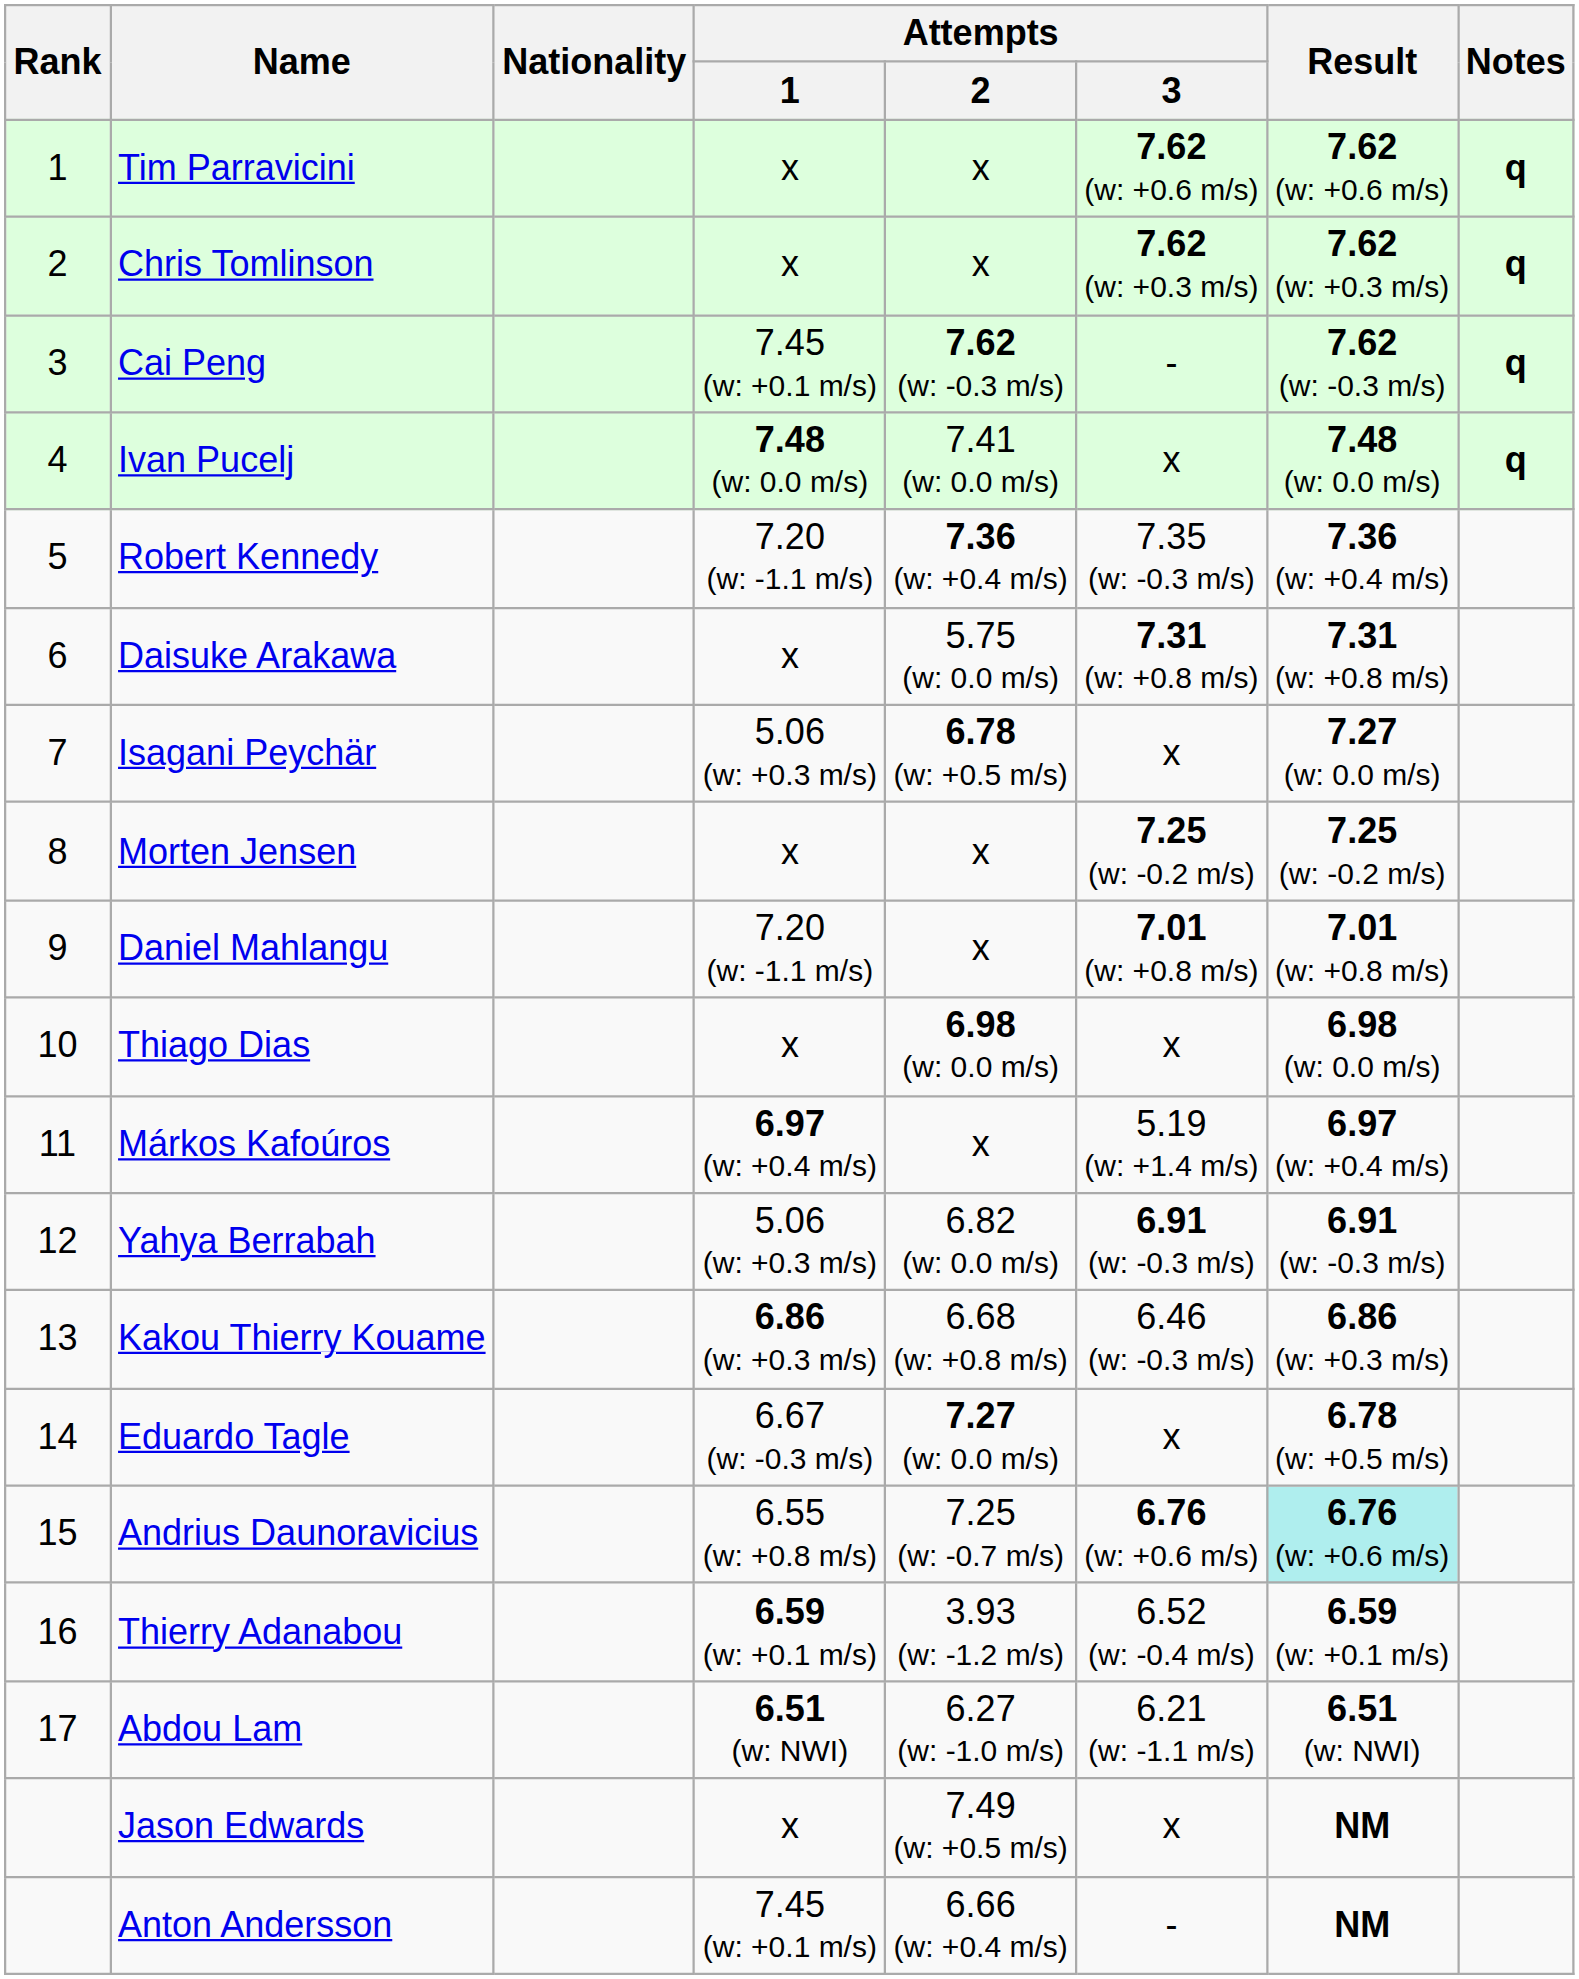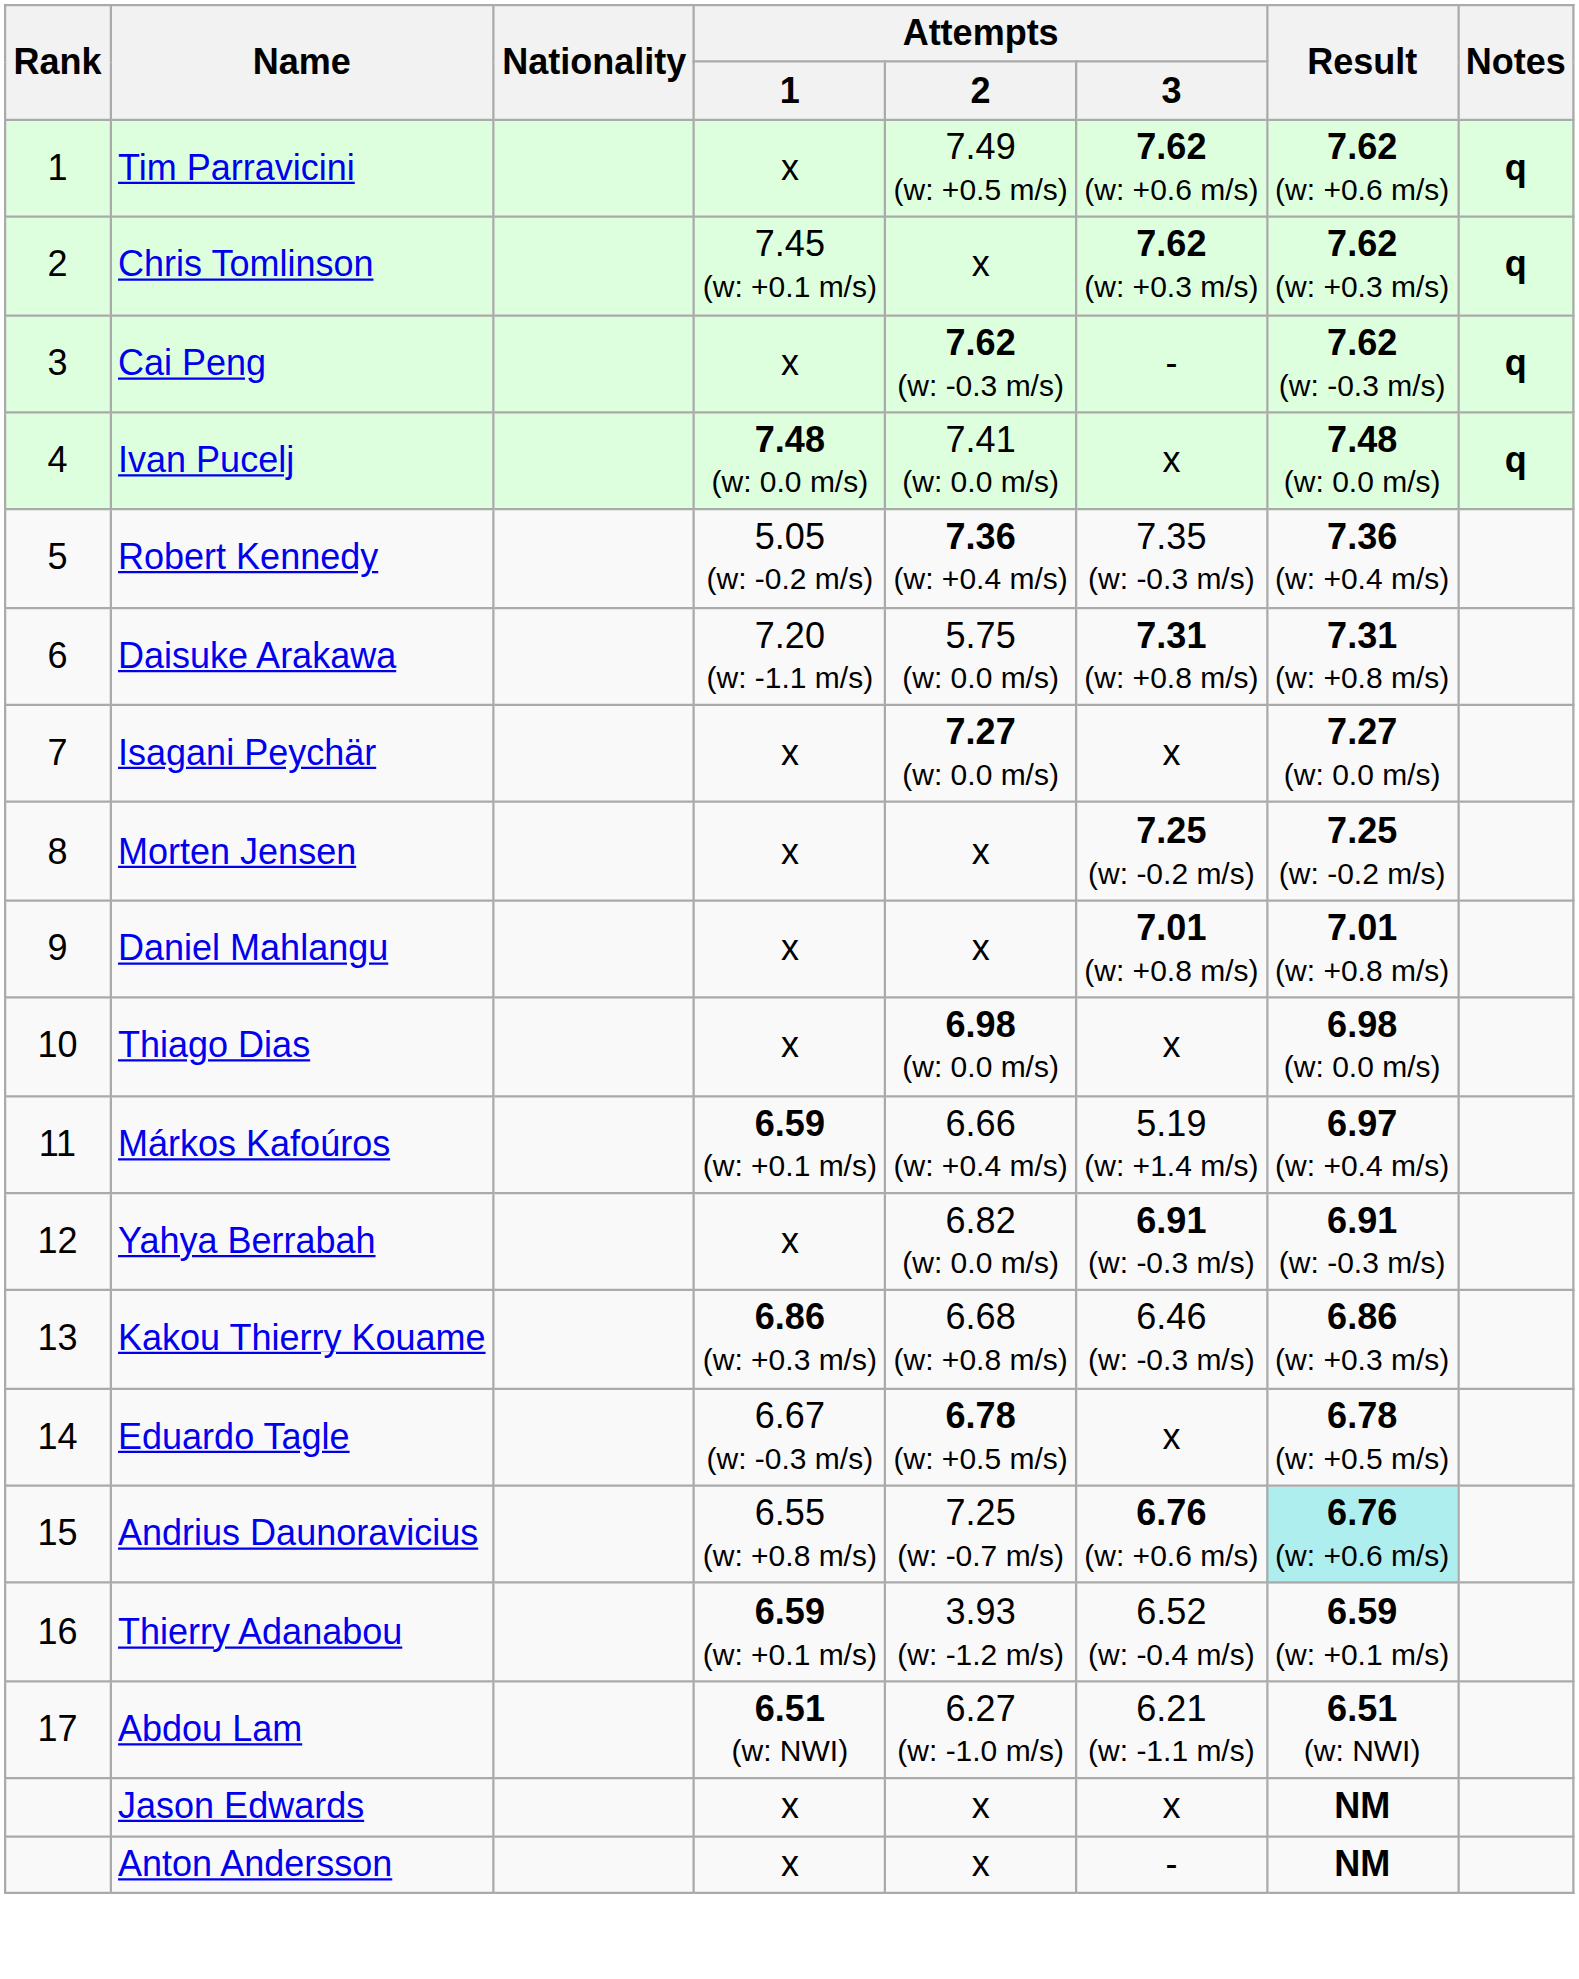Tim Parravicini | Attempts / 2: x -> 7.49 (w: +0.5 m/s)
Chris Tomlinson | Attempts / 1: x -> 7.45 (w: +0.1 m/s)
Cai Peng | Attempts / 1: 7.45 (w: +0.1 m/s) -> x
Robert Kennedy | Attempts / 1: 7.20 (w: -1.1 m/s) -> 5.05 (w: -0.2 m/s)
Daisuke Arakawa | Attempts / 1: x -> 7.20 (w: -1.1 m/s)
Isagani Peychär | Attempts / 1: 5.06 (w: +0.3 m/s) -> x
Isagani Peychär | Attempts / 2: 6.78 (w: +0.5 m/s) -> 7.27 (w: 0.0 m/s)
Daniel Mahlangu | Attempts / 1: 7.20 (w: -1.1 m/s) -> x
Márkos Kafoúros | Attempts / 1: 6.97 (w: +0.4 m/s) -> 6.59 (w: +0.1 m/s)
Márkos Kafoúros | Attempts / 2: x -> 6.66 (w: +0.4 m/s)
Yahya Berrabah | Attempts / 1: 5.06 (w: +0.3 m/s) -> x
Eduardo Tagle | Attempts / 2: 7.27 (w: 0.0 m/s) -> 6.78 (w: +0.5 m/s)
Jason Edwards | Attempts / 2: 7.49 (w: +0.5 m/s) -> x
Anton Andersson | Attempts / 1: 7.45 (w: +0.1 m/s) -> x
Anton Andersson | Attempts / 2: 6.66 (w: +0.4 m/s) -> x
